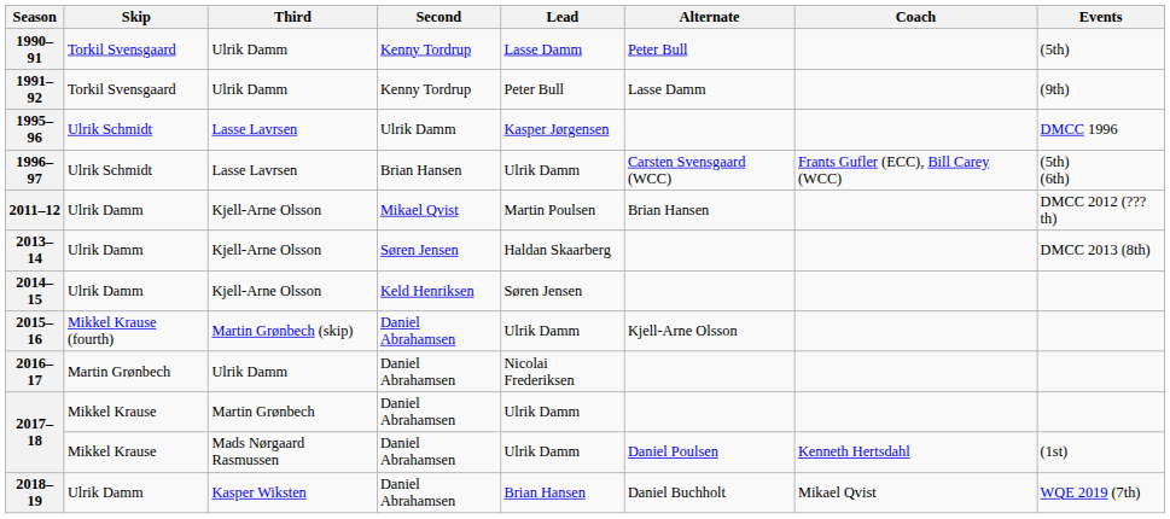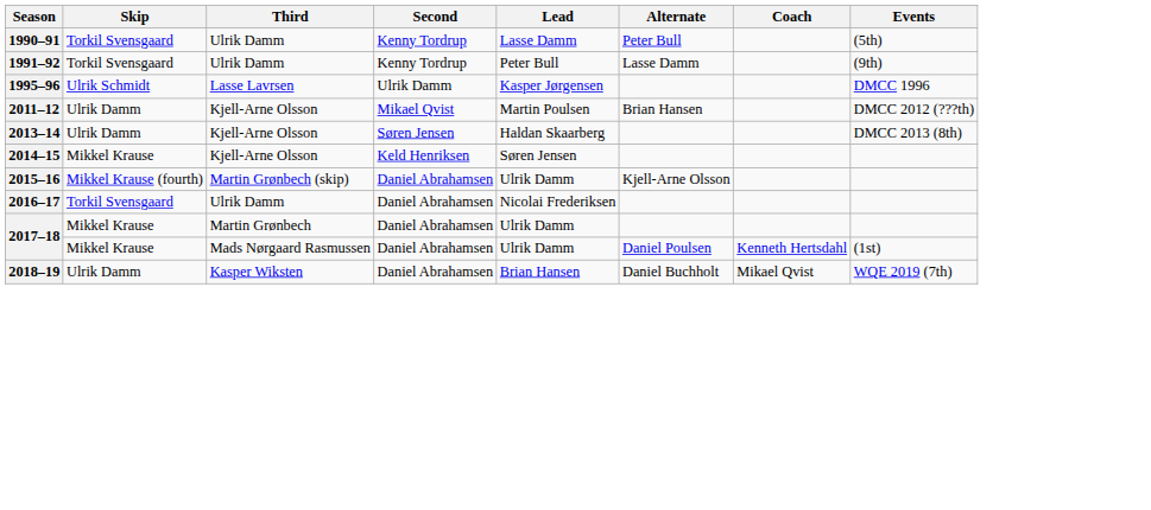- row: 1996–97 | Ulrik Schmidt | Lasse Lavrsen | Brian Hansen | Ulrik Damm | Carsten Svensgaard (WCC) | Frants Gufler (ECC), Bill Carey (WCC) | (5th) (6th)
2014–15 | Skip: Ulrik Damm -> Mikkel Krause
2016–17 | Skip: Martin Grønbech -> Torkil Svensgaard
